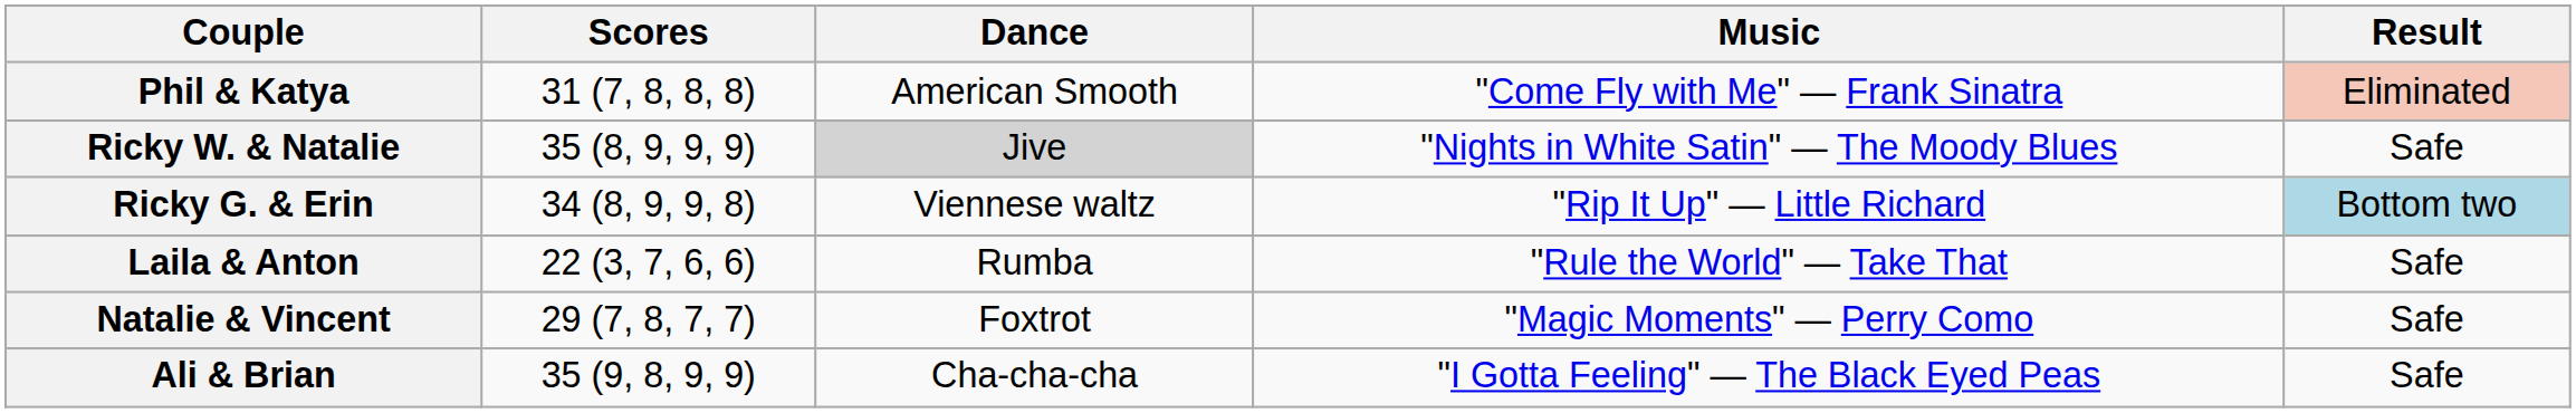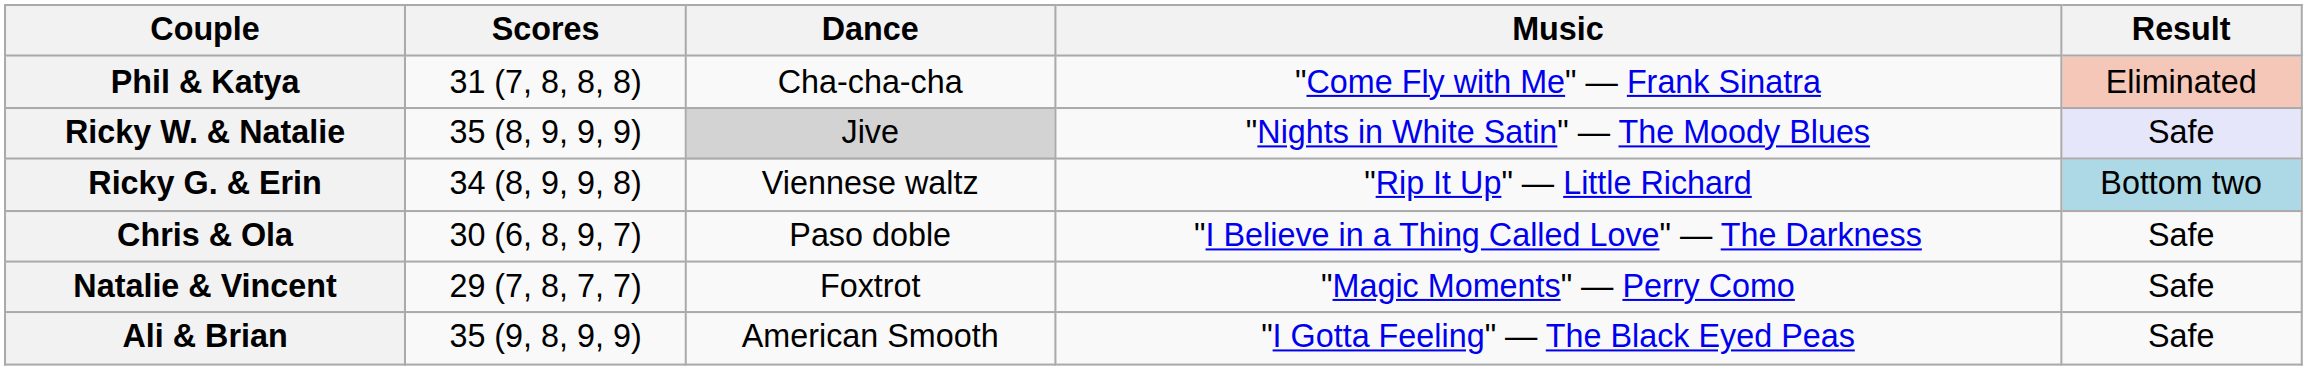Phil & Katya | Dance: American Smooth -> Cha-cha-cha
Ricky W. & Natalie | Result: no background -> lavender background
+ row: Chris & Ola | 30 (6, 8, 9, 7) | Paso doble | "I Believe in a Thing Called Love" — The Darkness | Safe
- row: Laila & Anton | 22 (3, 7, 6, 6) | Rumba | "Rule the World" — Take That | Safe
Ali & Brian | Dance: Cha-cha-cha -> American Smooth
